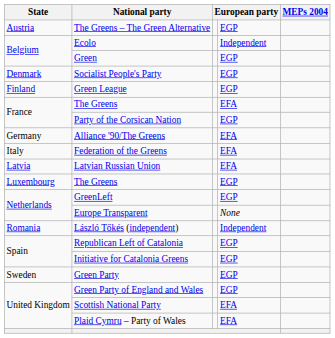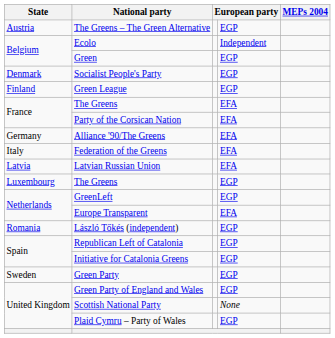Party of the Corsican Nation | column 4: EGP -> EFA
Europe Transparent | column 4: None -> EFA
László Tőkés (independent) | column 4: Independent -> EGP
Scottish National Party | column 4: EFA -> None
Plaid Cymru – Party of Wales | column 4: EFA -> EGP
